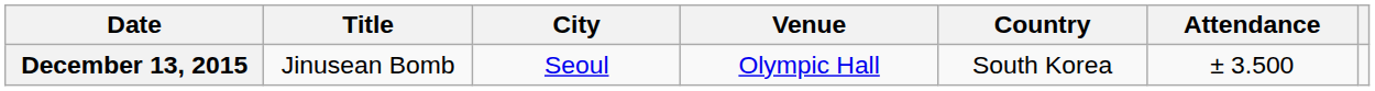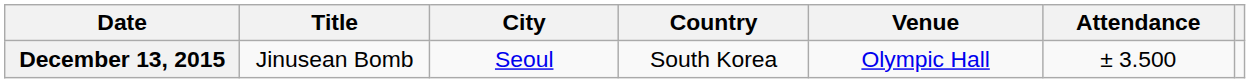columns swapped: Country <-> Venue
